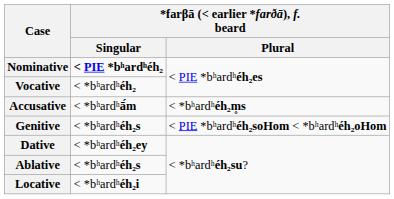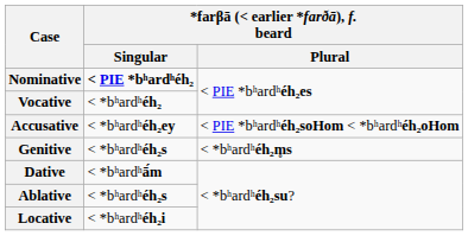Accusative | *farβā (< earlier *farðā), f. beard / Singular: < *bʰardʰā́m -> < *bʰardʰéh₂ey
Accusative | *farβā (< earlier *farðā), f. beard / Plural: < *bʰardʰéh₂m̥s -> < PIE *bʰardʰéh₂soHom < *bʰardʰéh₂oHom
Genitive | *farβā (< earlier *farðā), f. beard / Plural: < PIE *bʰardʰéh₂soHom < *bʰardʰéh₂oHom -> < *bʰardʰéh₂m̥s
Dative | *farβā (< earlier *farðā), f. beard / Singular: < *bʰardʰéh₂ey -> < *bʰardʰā́m
